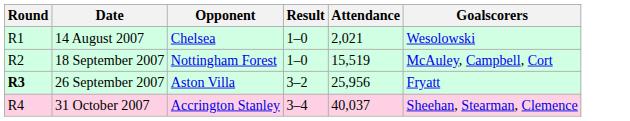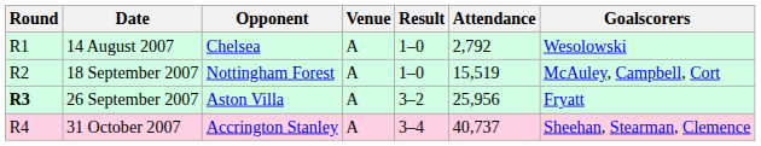+ column: Venue | A | A | A | A
14 August 2007 | Attendance: 2,021 -> 2,792
31 October 2007 | Attendance: 40,037 -> 40,737
